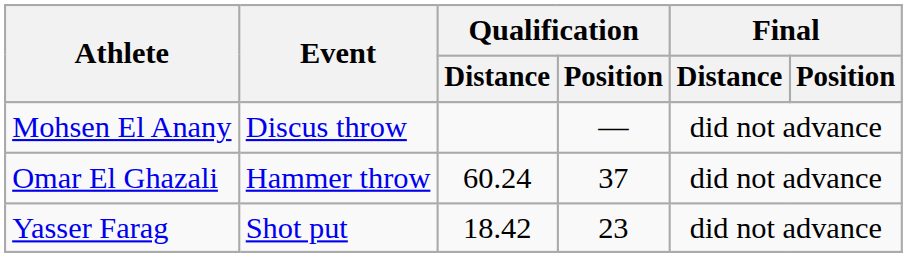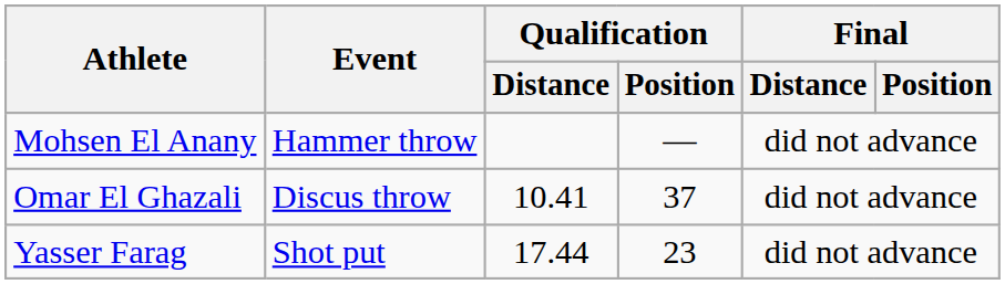Mohsen El Anany | Event: Discus throw -> Hammer throw
Omar El Ghazali | Event: Hammer throw -> Discus throw
Omar El Ghazali | Qualification / Distance: 60.24 -> 10.41
Yasser Farag | Qualification / Distance: 18.42 -> 17.44
